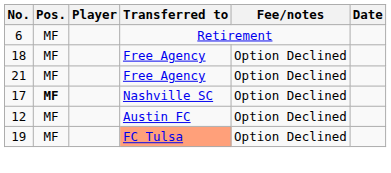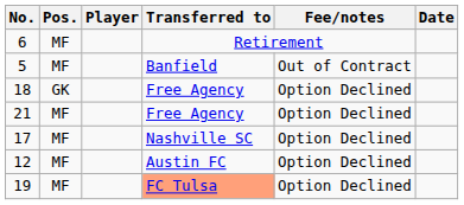+ row: 5 | MF | Banfield | Out of Contract
18 | Pos.: MF -> GK
17 | Pos.: bold -> normal
